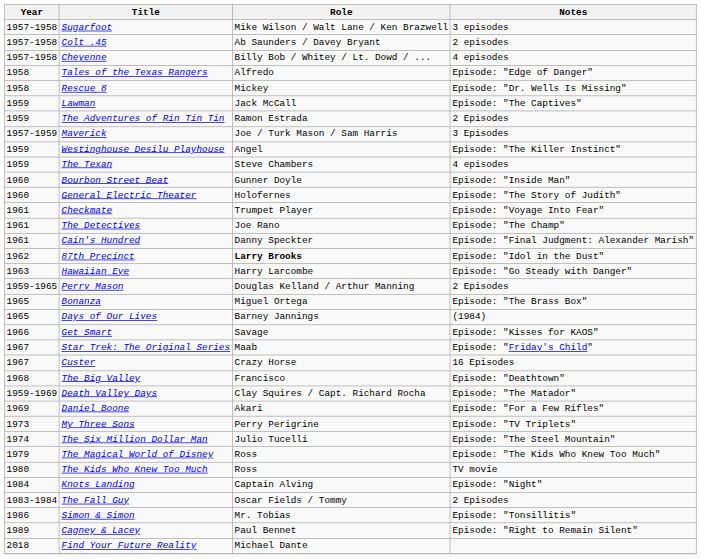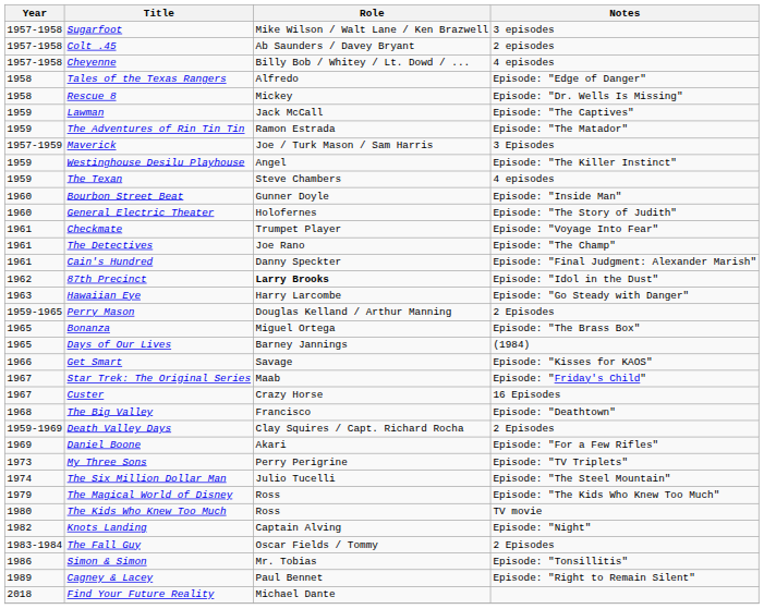The Adventures of Rin Tin Tin | Notes: 2 Episodes -> Episode: "The Matador"
Death Valley Days | Notes: Episode: "The Matador" -> 2 Episodes
Knots Landing | Year: 1984 -> 1982
